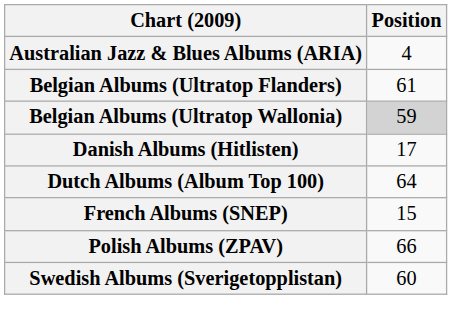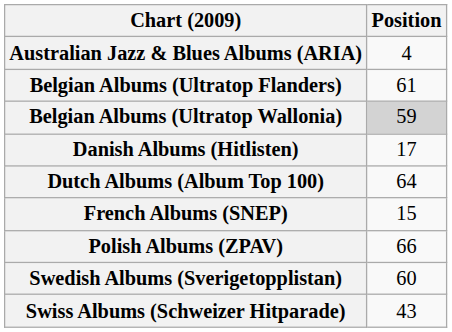+ row: Swiss Albums (Schweizer Hitparade) | 43
